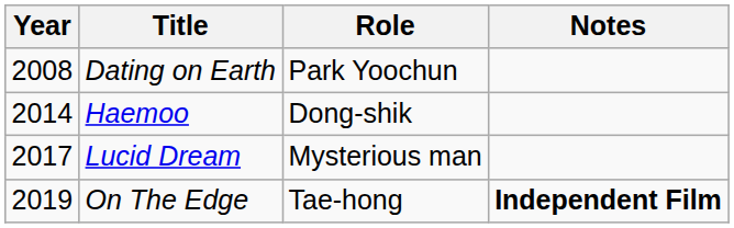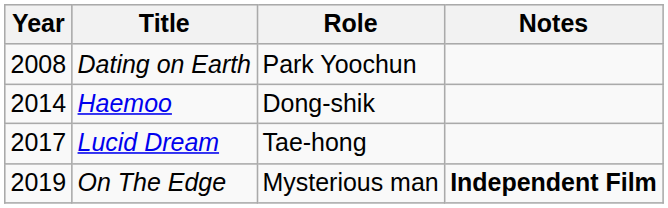Lucid Dream | Role: Mysterious man -> Tae-hong
On The Edge | Role: Tae-hong -> Mysterious man
